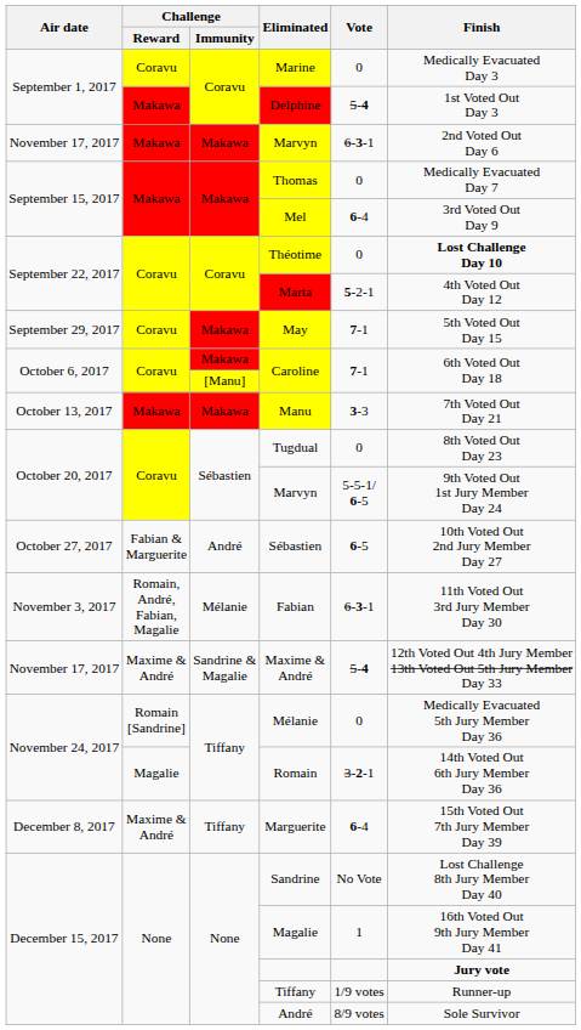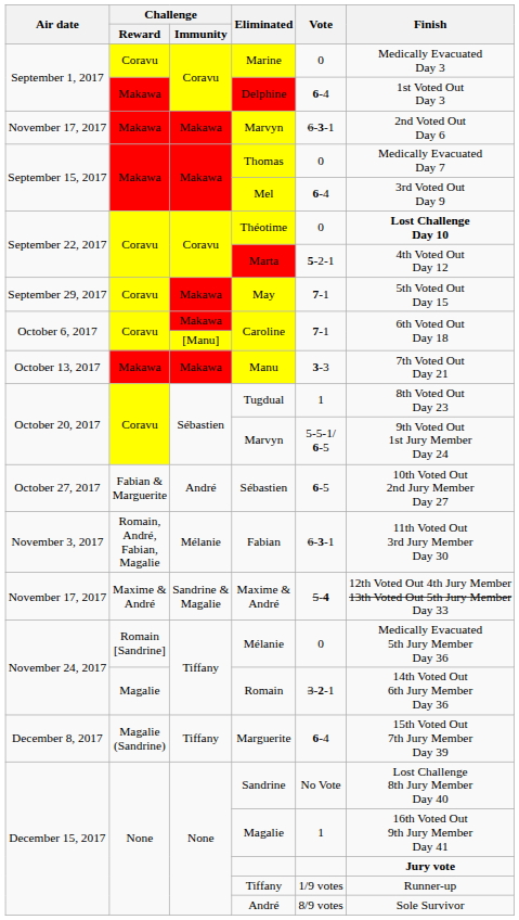Delphine | Vote: 5-4 -> 6-4
Tugdual | Vote: 0 -> 1
Marguerite | Challenge / Reward: Maxime & André -> Magalie (Sandrine)
